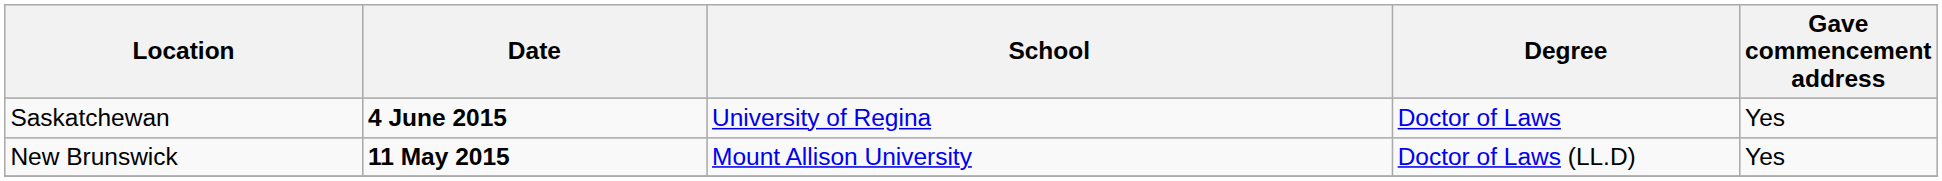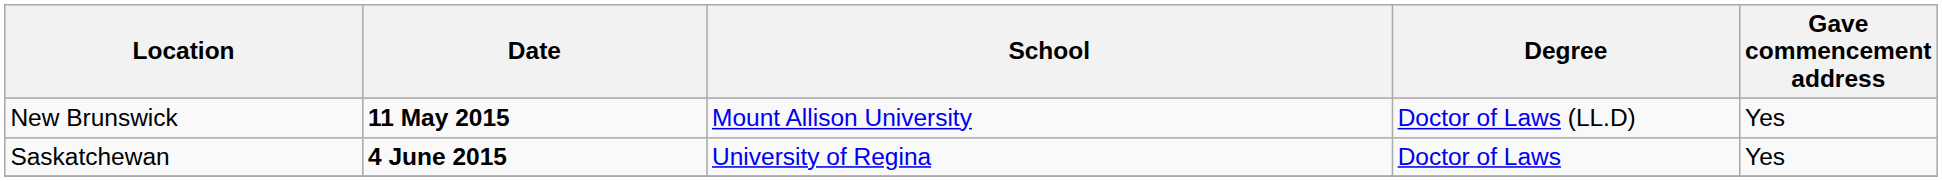rows swapped: New Brunswick <-> Saskatchewan
